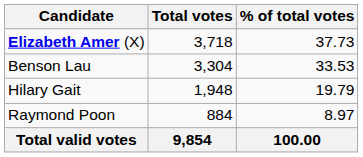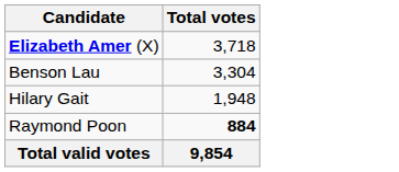- column: % of total votes | 37.73 | 33.53 | 19.79 | 8.97 | 100.00
Raymond Poon | Total votes: normal -> bold
